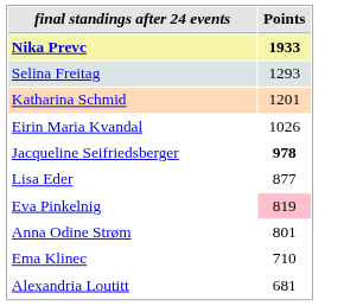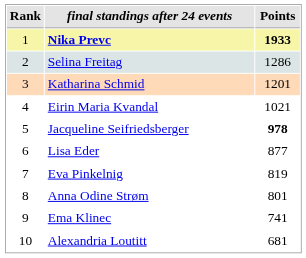+ column: Rank | 1 | 2 | 3 | 4 | 5 | 6 | 7 | 8 | 9 | 10
Selina Freitag | Points: 1293 -> 1286
Eirin Maria Kvandal | Points: 1026 -> 1021
Eva Pinkelnig | Points: pink background -> no background
Ema Klinec | Points: 710 -> 741
